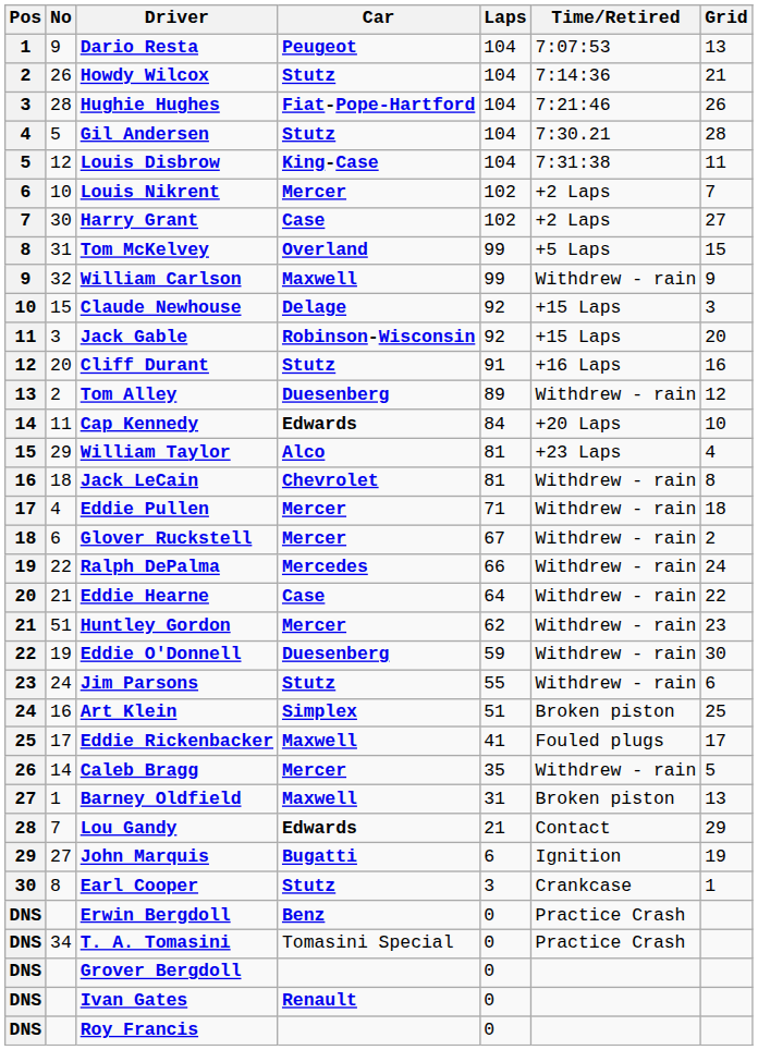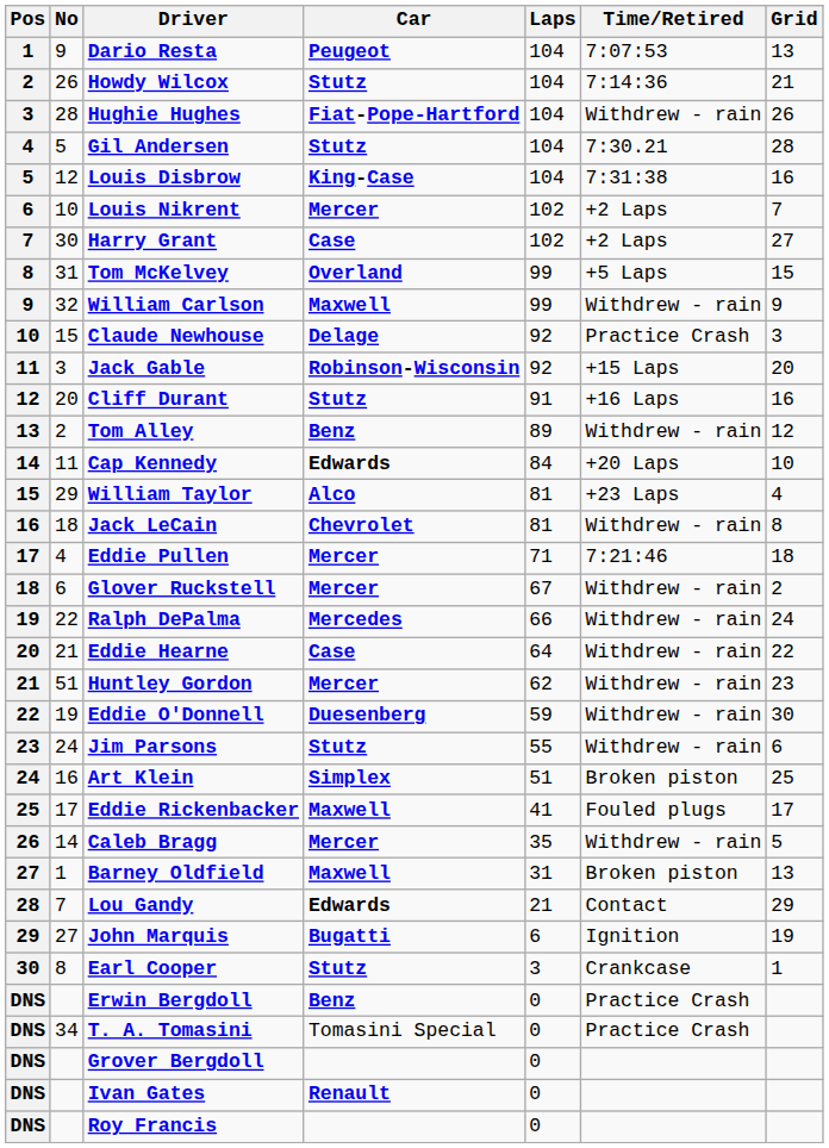Hughie Hughes | Time/Retired: 7:21:46 -> Withdrew - rain
Louis Disbrow | Grid: 11 -> 16
Claude Newhouse | Time/Retired: +15 Laps -> Practice Crash
Tom Alley | Car: Duesenberg -> Benz
Eddie Pullen | Time/Retired: Withdrew - rain -> 7:21:46
